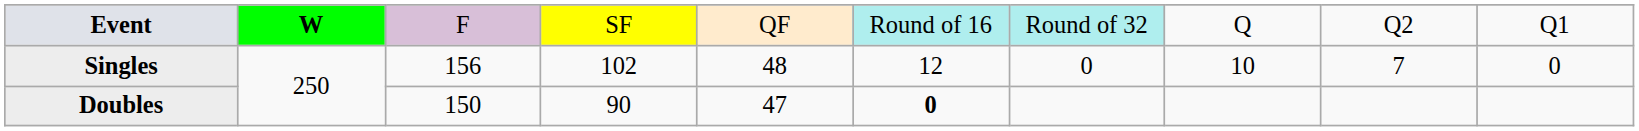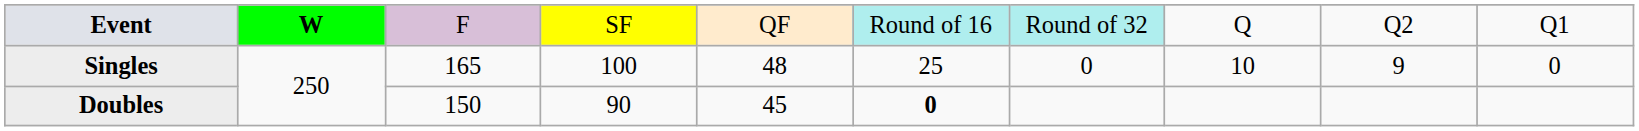Singles | column 3: 156 -> 165
Singles | column 4: 102 -> 100
Singles | column 6: 12 -> 25
Singles | column 9: 7 -> 9
Doubles | column 5: 47 -> 45
